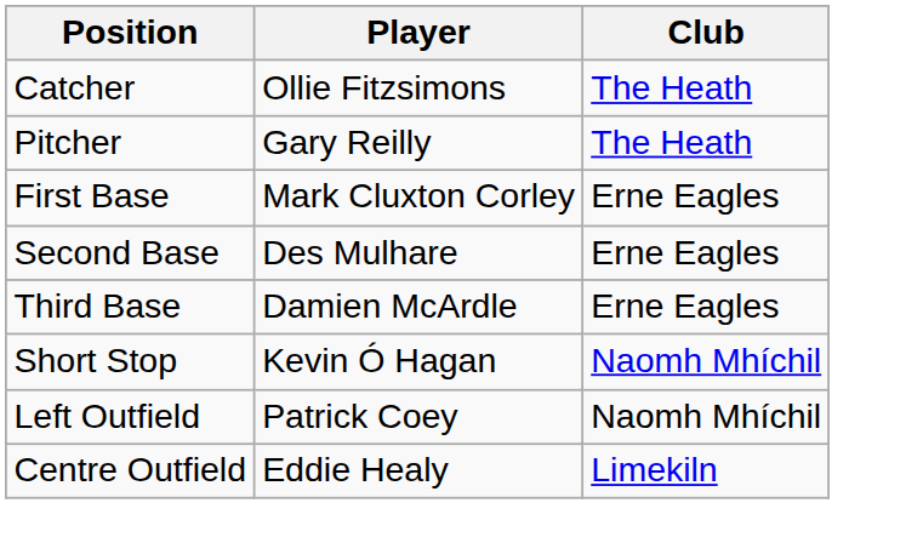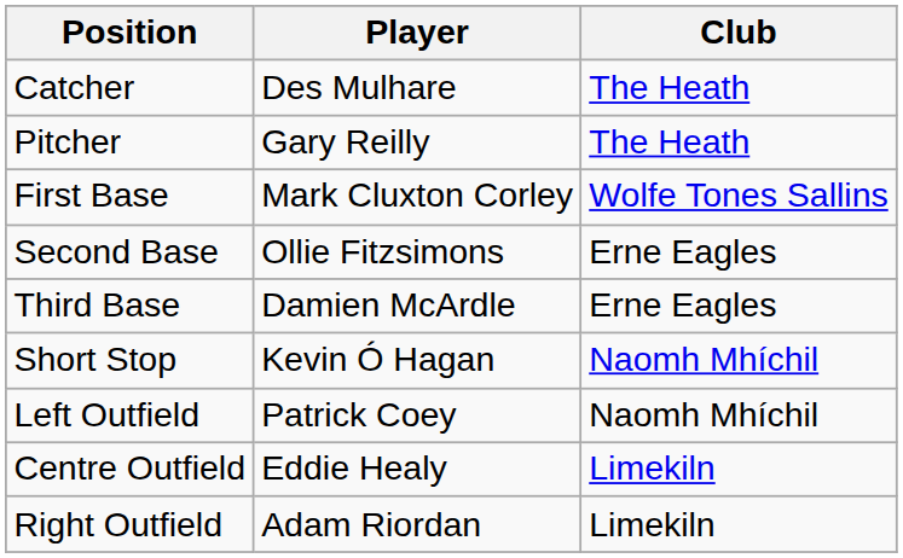Catcher | Player: Ollie Fitzsimons -> Des Mulhare
First Base | Club: Erne Eagles -> Wolfe Tones Sallins
Second Base | Player: Des Mulhare -> Ollie Fitzsimons
+ row: Right Outfield | Adam Riordan | Limekiln
